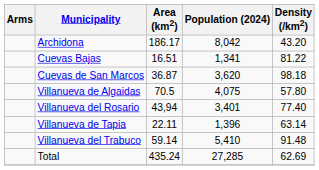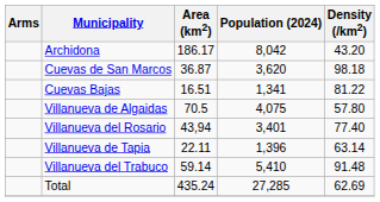rows swapped: Cuevas Bajas <-> Cuevas de San Marcos
